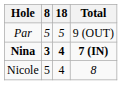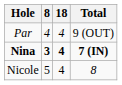Par | 8: 5 -> 4
Par | 18: 5 -> 4
